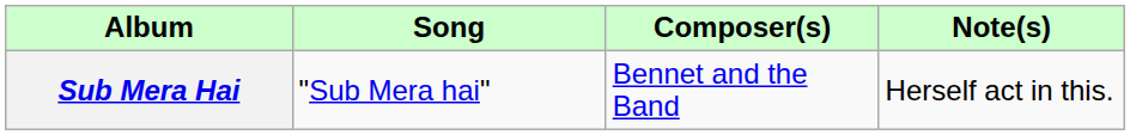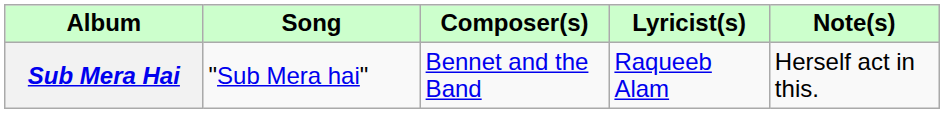+ column: Lyricist(s) | Raqueeb Alam
